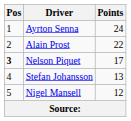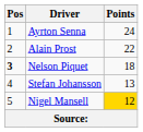Nelson Piquet | Points: 17 -> 18
Nigel Mansell | Points: no background -> gold background
